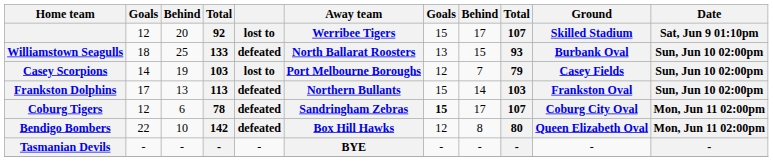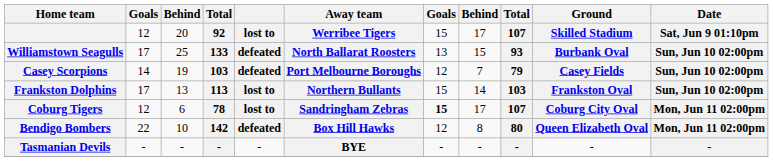Williamstown Seagulls | column 2: 18 -> 17
Casey Scorpions | column 5: lost to -> defeated
Frankston Dolphins | column 5: defeated -> lost to
Coburg Tigers | column 5: defeated -> lost to
